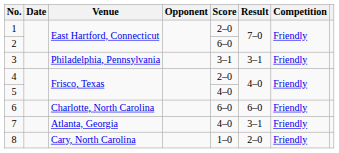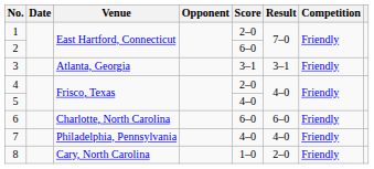3 | Venue: Philadelphia, Pennsylvania -> Atlanta, Georgia
7 | Venue: Atlanta, Georgia -> Philadelphia, Pennsylvania
7 | Result: 3–1 -> 4–0
